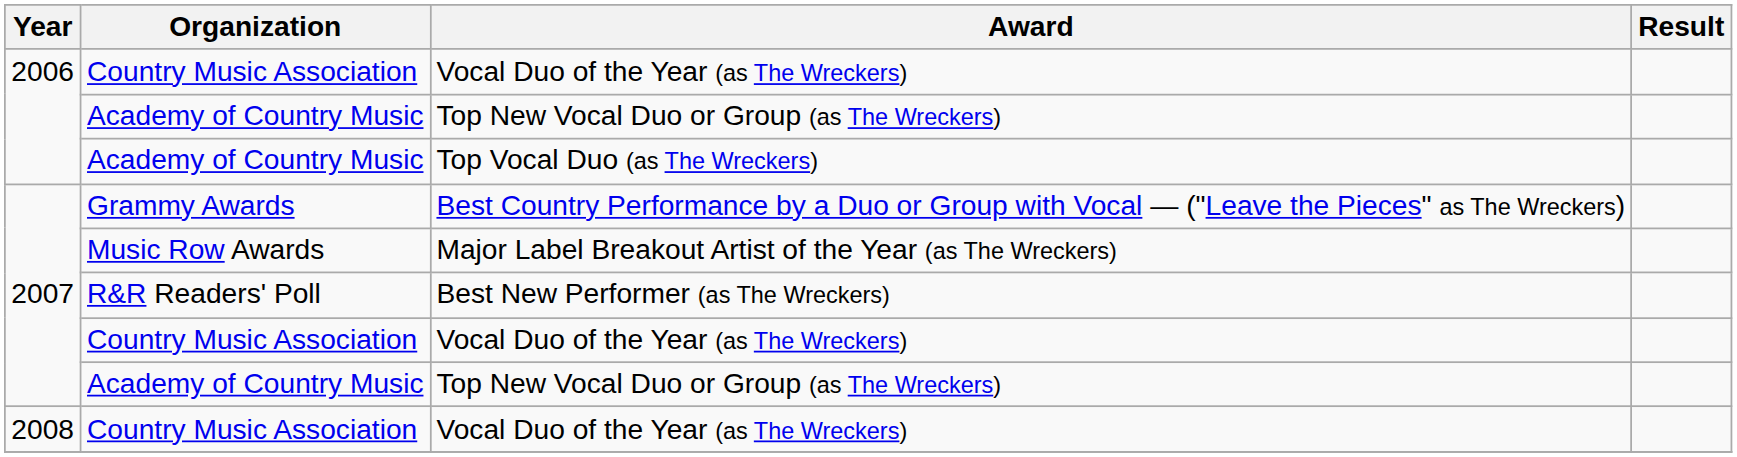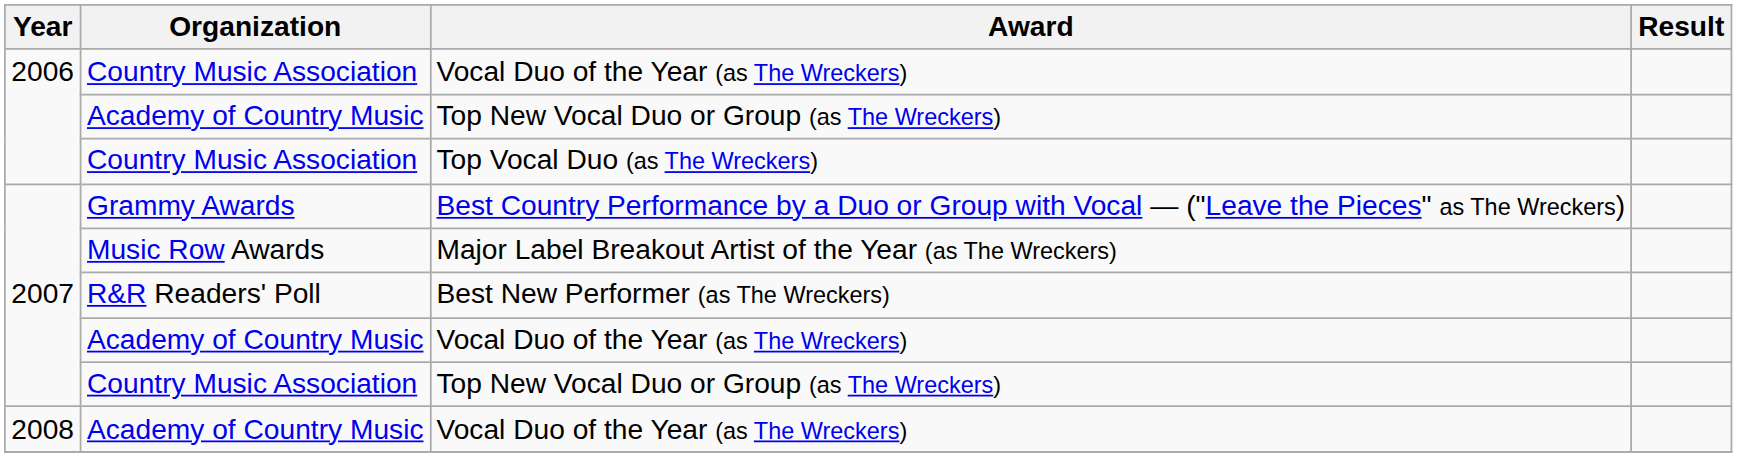Top Vocal Duo (as The Wreckers) | Organization: Academy of Country Music -> Country Music Association
2007 / Vocal Duo of the Year (as The Wreckers) | Organization: Country Music Association -> Academy of Country Music
2007 / Top New Vocal Duo or Group (as The Wreckers) | Organization: Academy of Country Music -> Country Music Association
2008 / Vocal Duo of the Year (as The Wreckers) | Organization: Country Music Association -> Academy of Country Music
